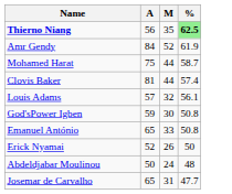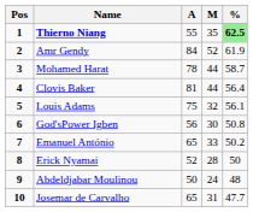+ column: Pos | 1 | 2 | 3 | 4 | 5 | 6 | 7 | 8 | 9 | 10
Thierno Niang | A: 56 -> 55
Mohamed Harat | A: 75 -> 78
Clovis Baker | %: 57.4 -> 56.4
Louis Adams | A: 57 -> 75
God'sPower Igben | A: 59 -> 56
Emanuel António | %: 50.8 -> 50.2
Erick Nyamai | M: 26 -> 28
